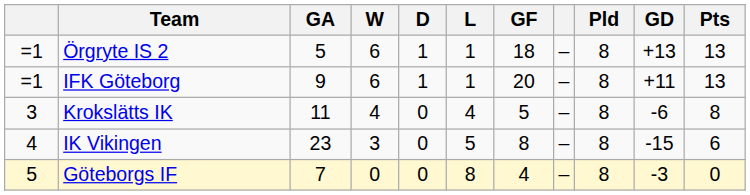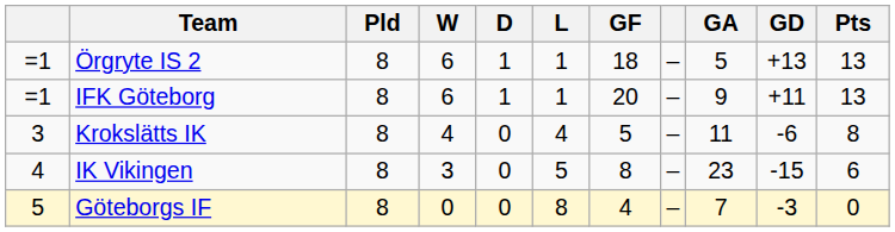columns swapped: Pld <-> GA
